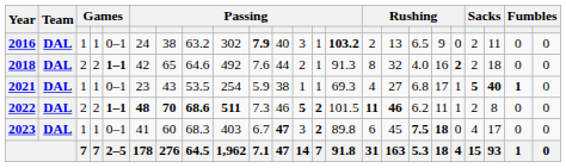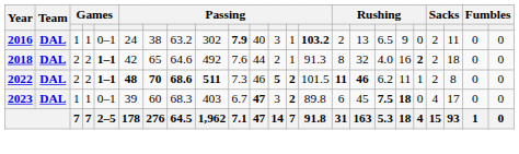- row: 2021 | DAL | 1 | 1 | 0–1 | 23 | 43 | 53.5 | 254 | 5.9 | 38 | 1 | 1 | 69.3 | 4 | 27 | 6.8 | 17 | 1 | 5 | 40 | 1 | 0
2023 | column 6: 41 -> 39
